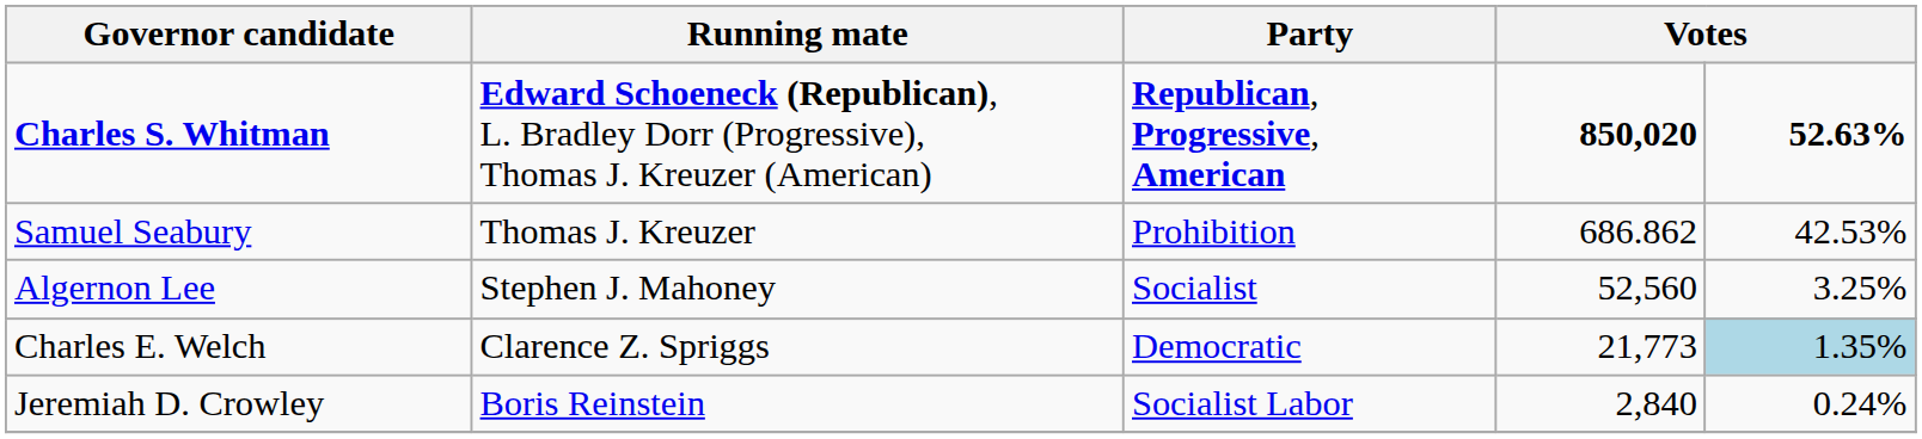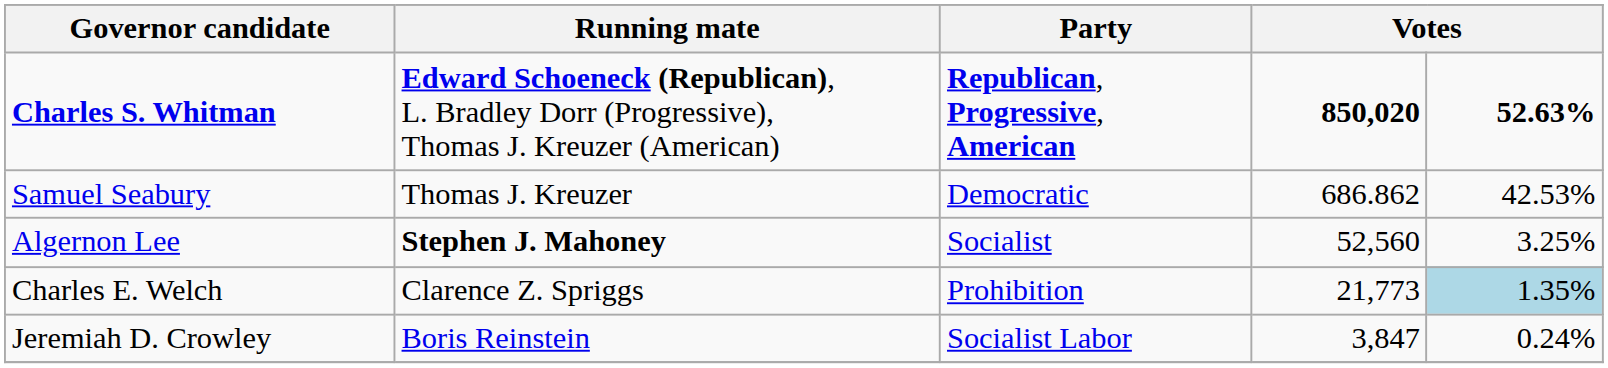Samuel Seabury | Party: Prohibition -> Democratic
Algernon Lee | Running mate: normal -> bold
Charles E. Welch | Party: Democratic -> Prohibition
Jeremiah D. Crowley | column 4: 2,840 -> 3,847
